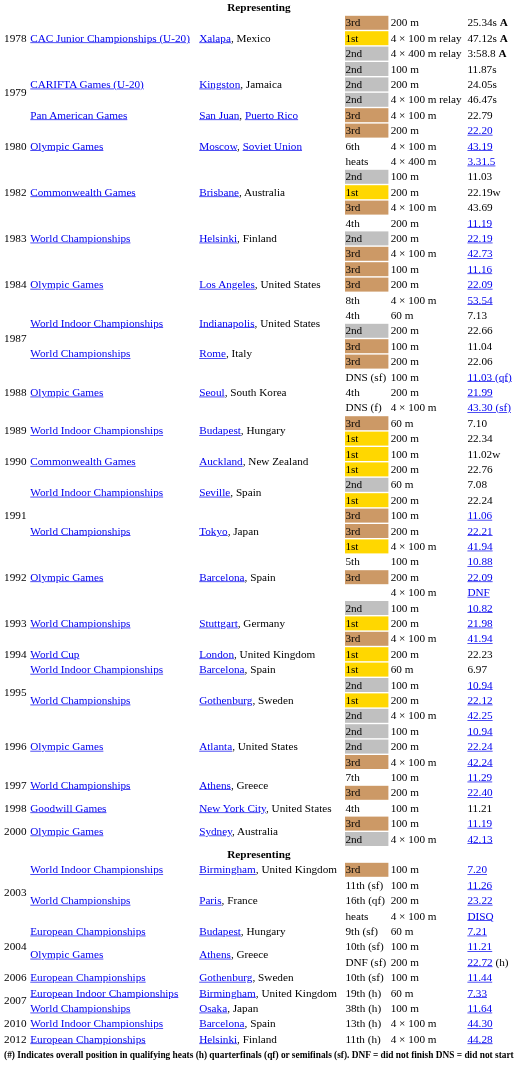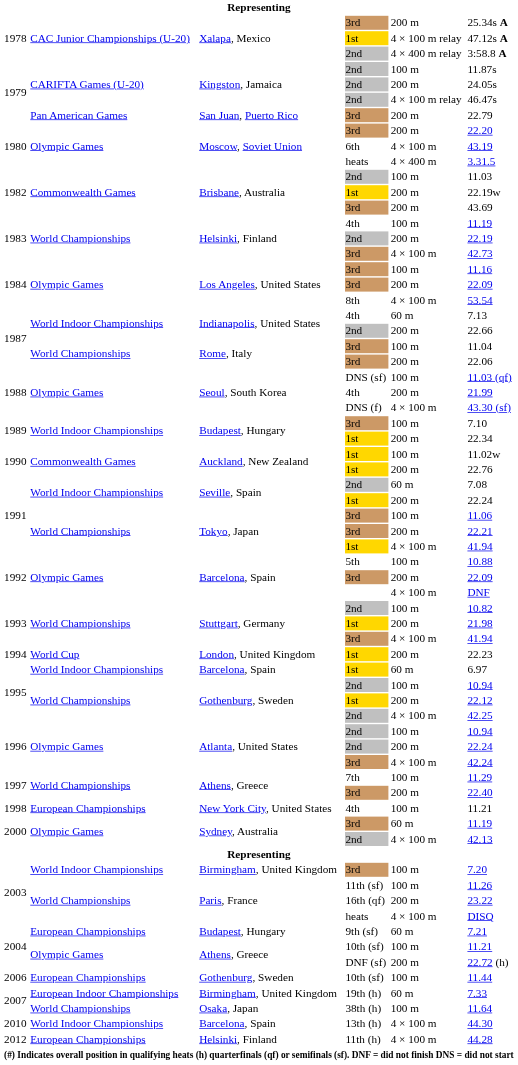1979 / 3rd | column 5: 4 × 100 m -> 200 m
1982 / 3rd | column 5: 4 × 100 m -> 200 m
1983 / 4th | column 5: 200 m -> 100 m
1989 / 3rd | column 5: 60 m -> 100 m
1998 | column 2: Goodwill Games -> European Championships
2000 / 3rd | column 5: 100 m -> 60 m
